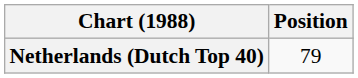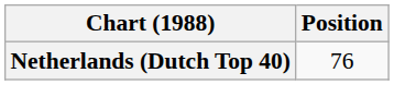Netherlands (Dutch Top 40) | Position: 79 -> 76
